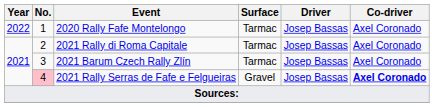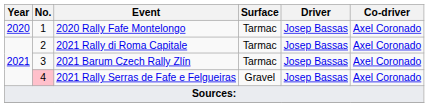2020 Rally Fafe Montelongo | Year: 2022 -> 2020
2021 Rally Serras de Fafe e Felgueiras | Co-driver: bold -> normal
